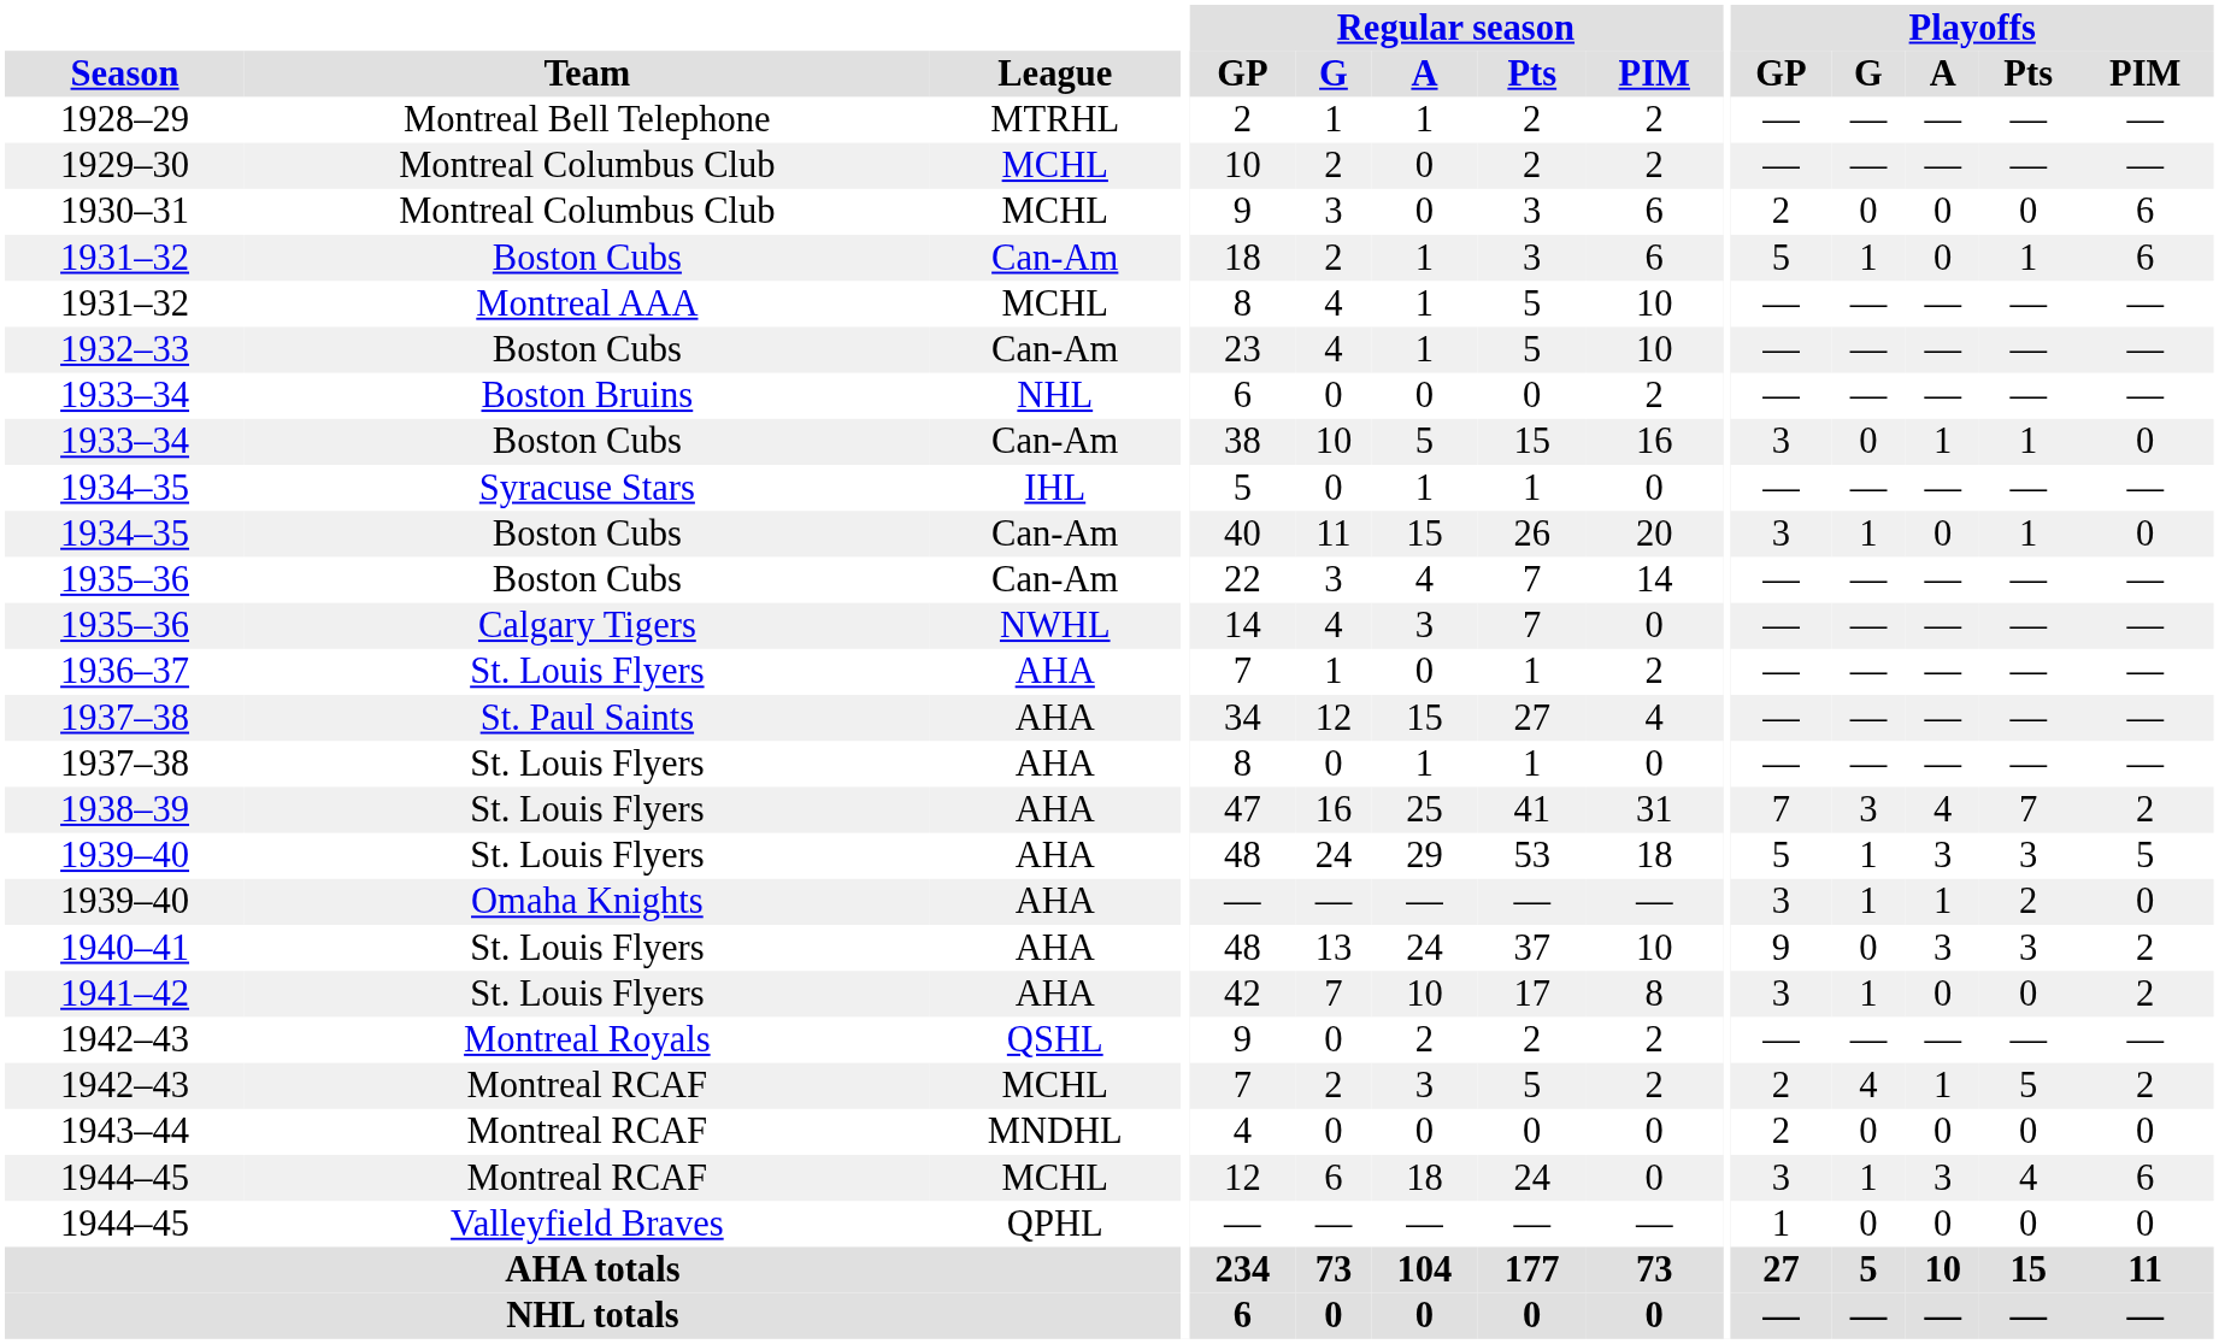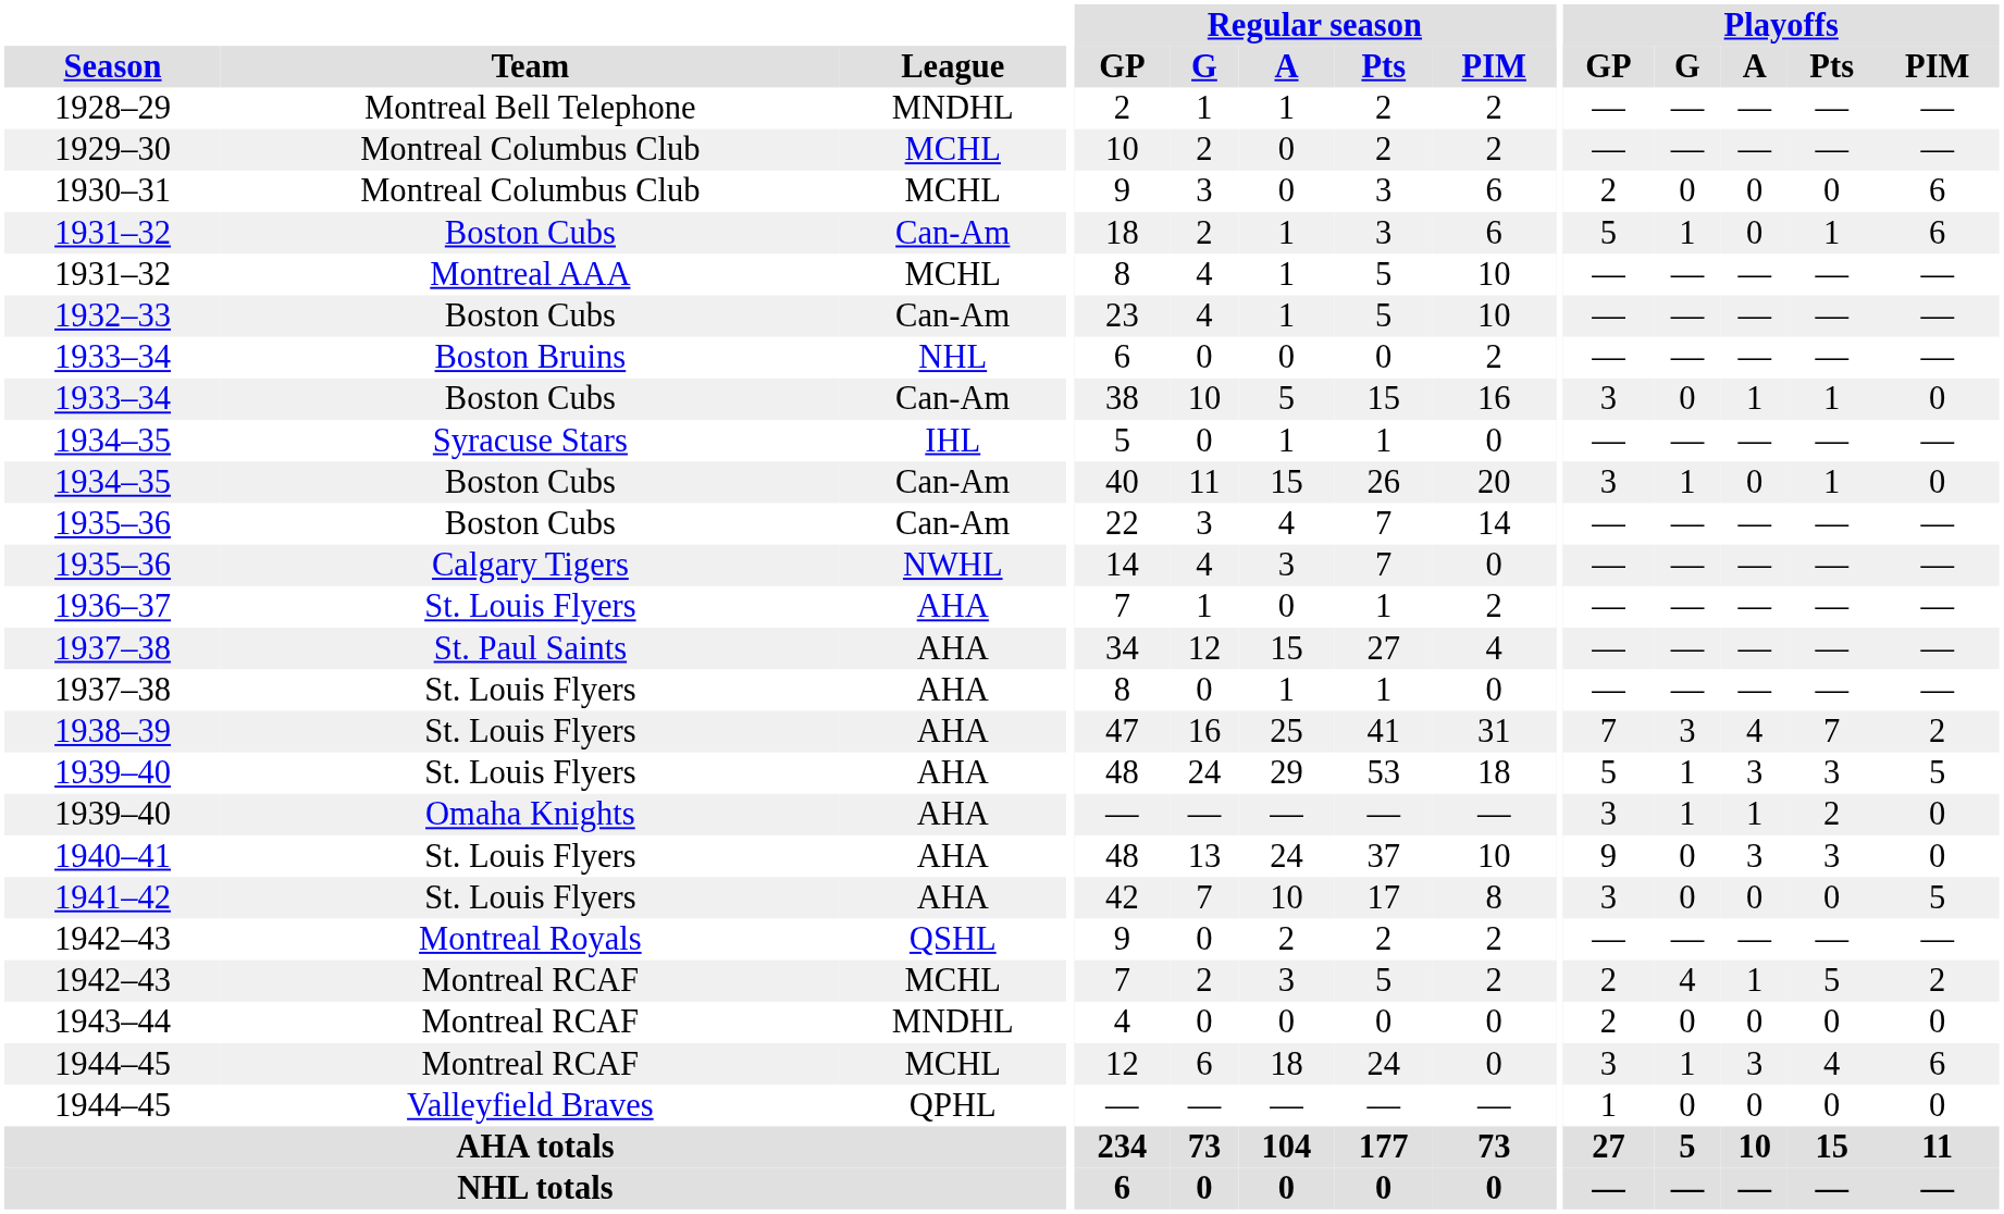1928–29 | League: MTRHL -> MNDHL
1940–41 | Playoffs / PIM: 2 -> 0
1941–42 | Playoffs / G: 1 -> 0
1941–42 | Playoffs / PIM: 2 -> 5
